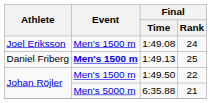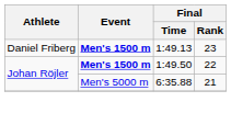- row: Joel Eriksson | Men's 1500 m | 1:49.08 | 24
1:49.13 | Final / Rank: 25 -> 23
1:49.50 | Event: normal -> bold
